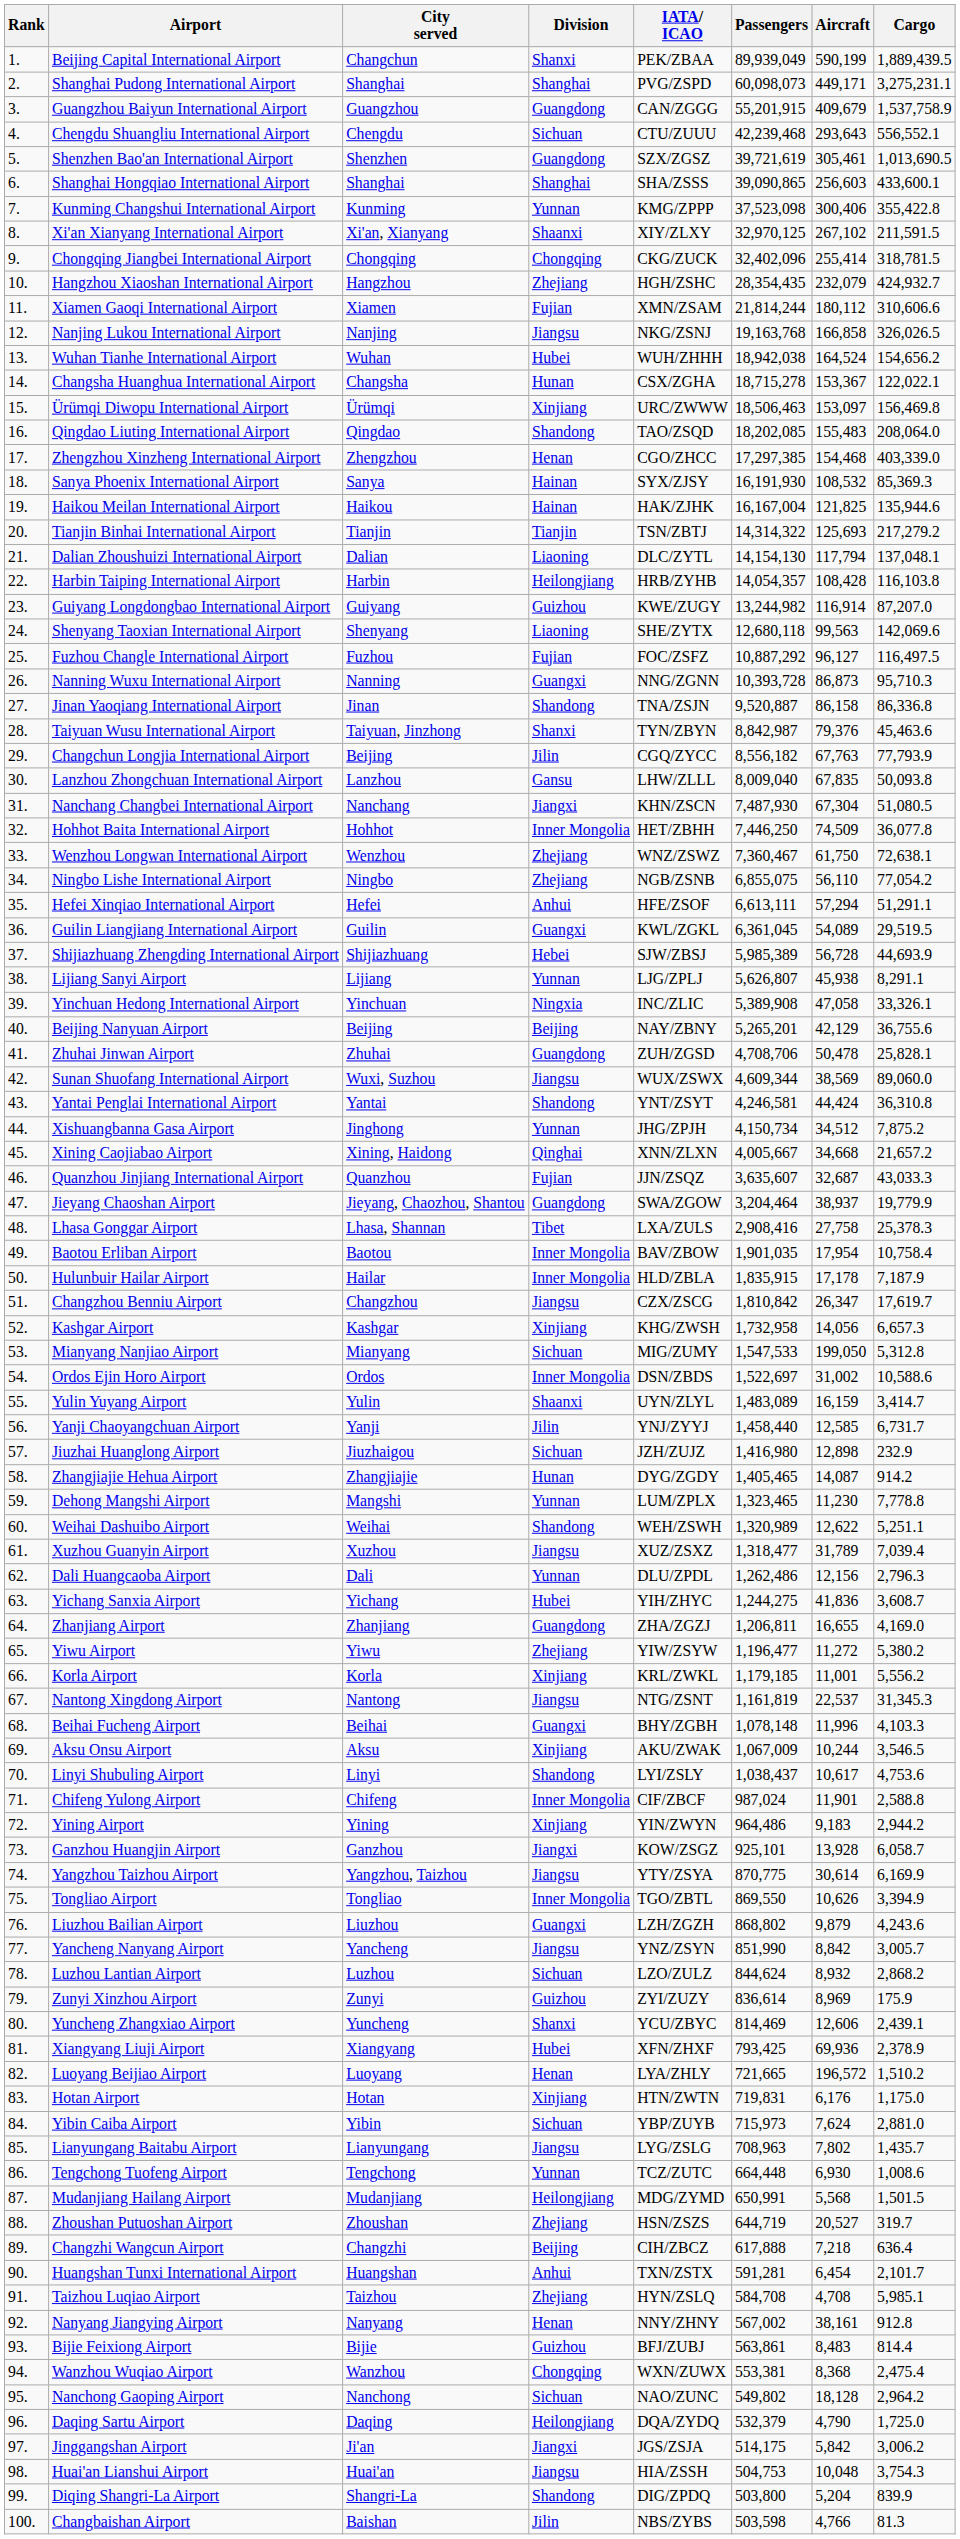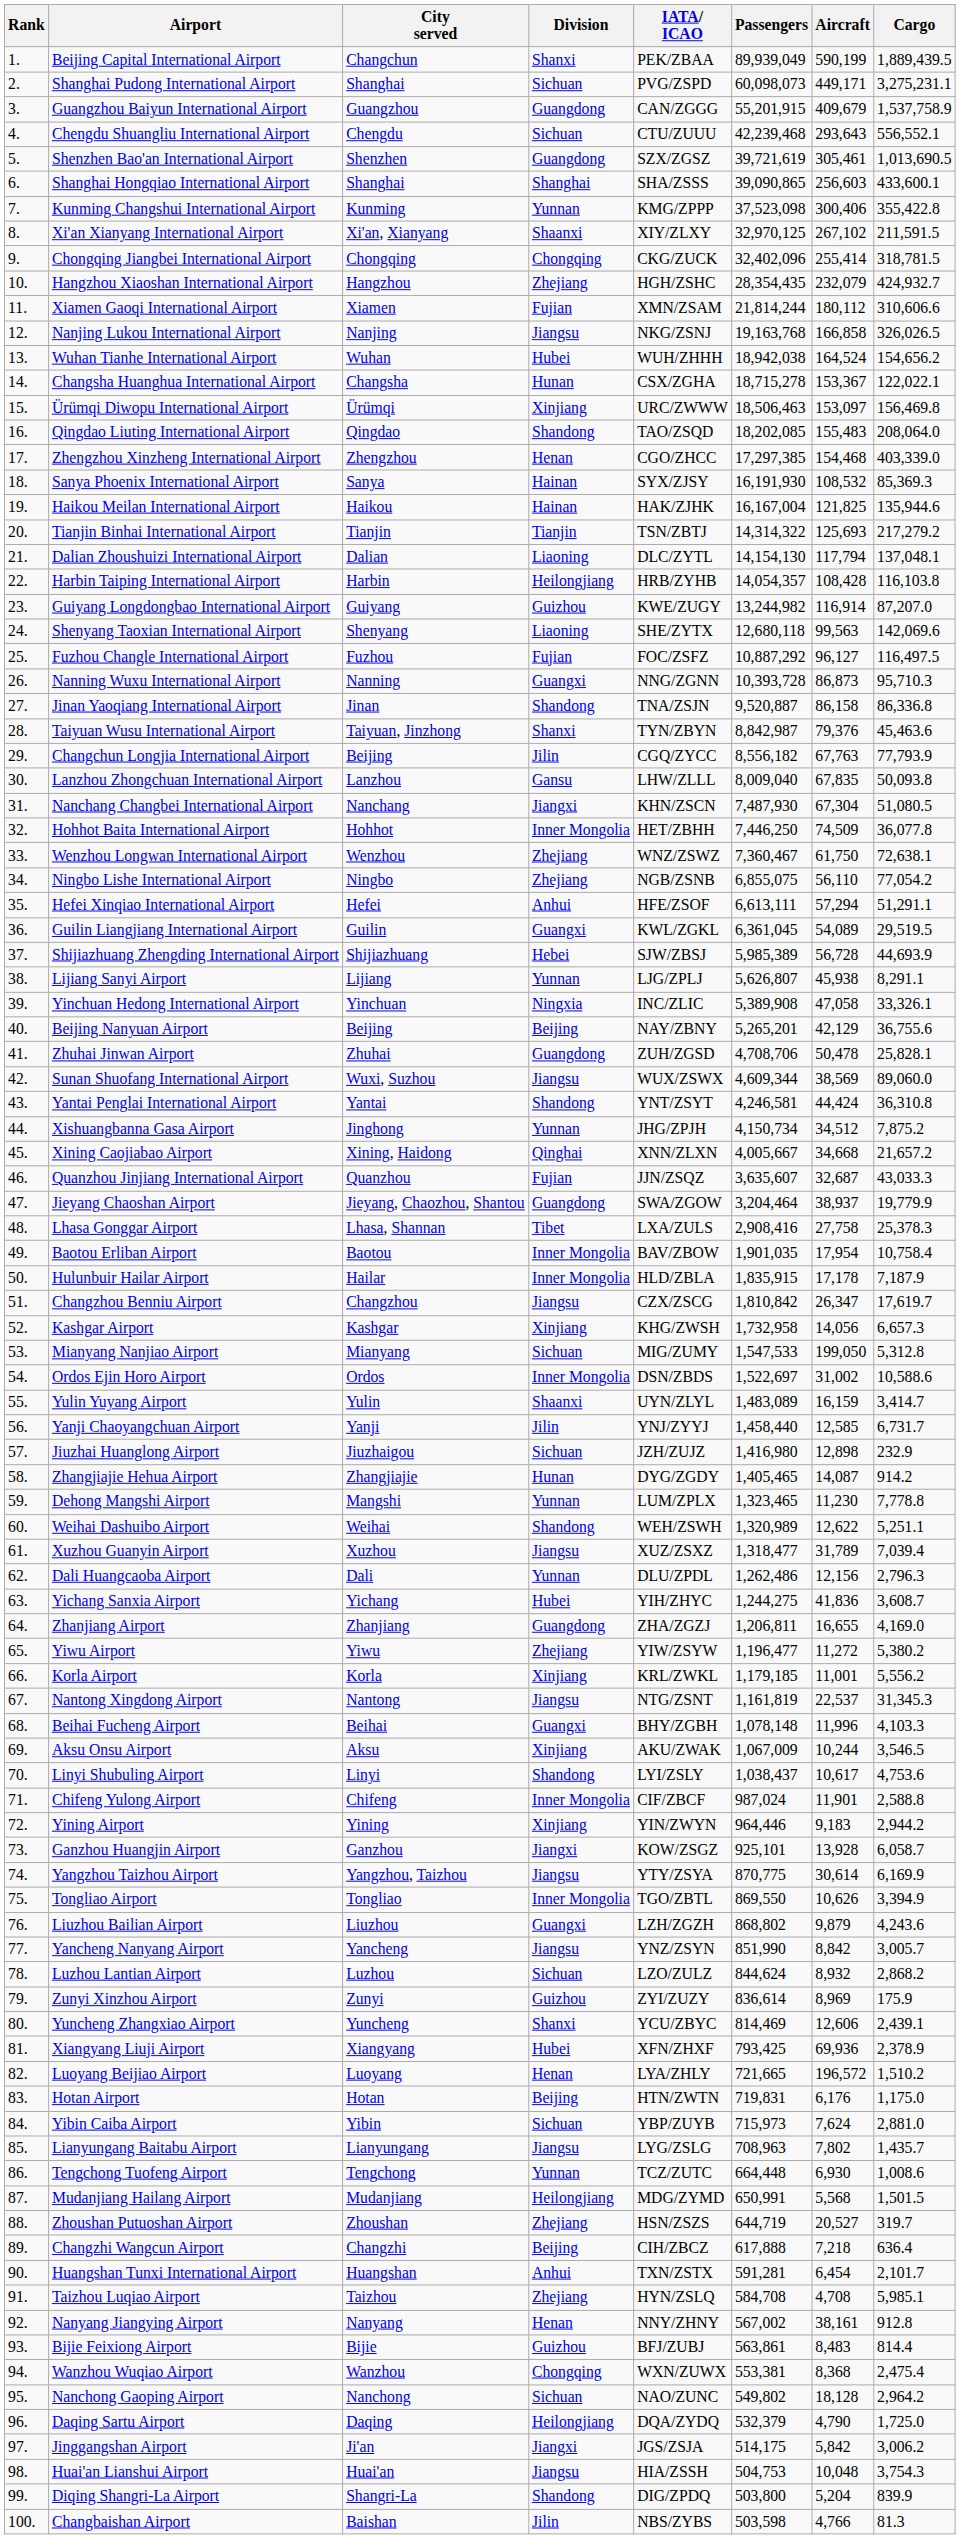Shanghai Pudong International Airport | Division: Shanghai -> Sichuan
Yining Airport | Passengers: 964,486 -> 964,446
Hotan Airport | Division: Xinjiang -> Beijing
